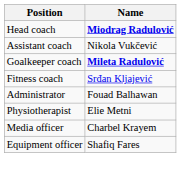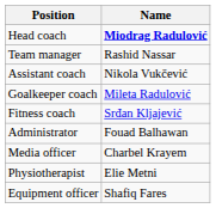+ row: Team manager | Rashid Nassar
Goalkeeper coach | Name: bold -> normal
rows swapped: Physiotherapist <-> Media officer
